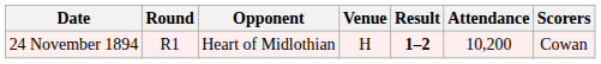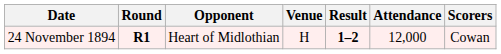24 November 1894 | Round: normal -> bold
24 November 1894 | Attendance: 10,200 -> 12,000
